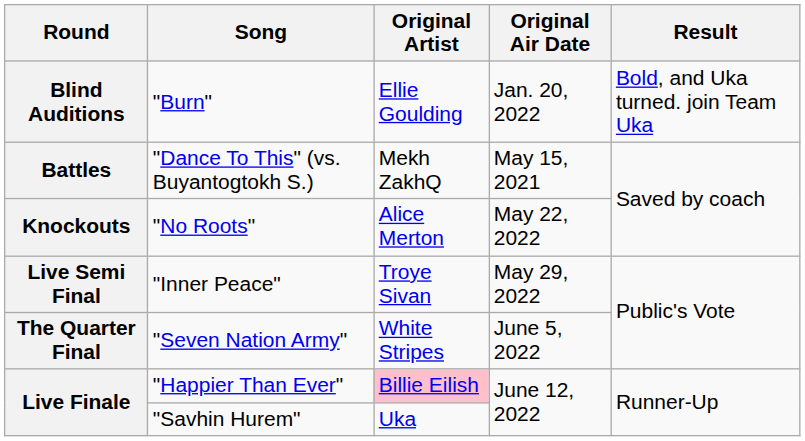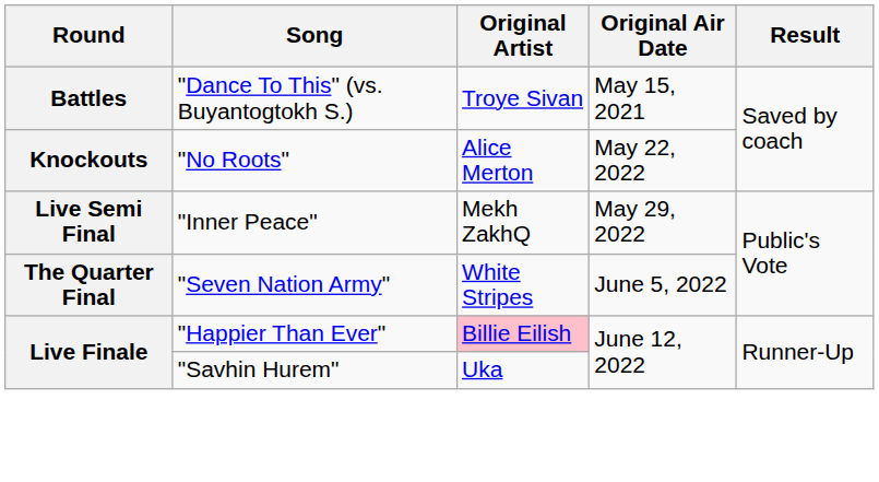- row: Blind Auditions | "Burn" | Ellie Goulding | Jan. 20, 2022 | Bold, and Uka turned. join Team Uka
"Dance To This" (vs. Buyantogtokh S.) | Original Artist: Mekh ZakhQ -> Troye Sivan
"Inner Peace" | Original Artist: Troye Sivan -> Mekh ZakhQ
